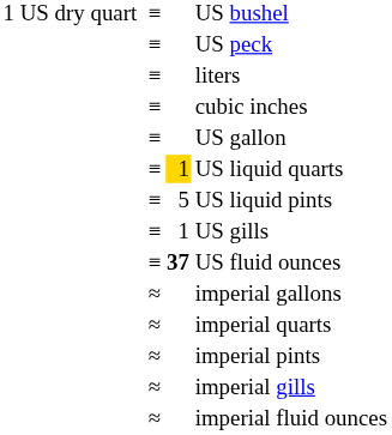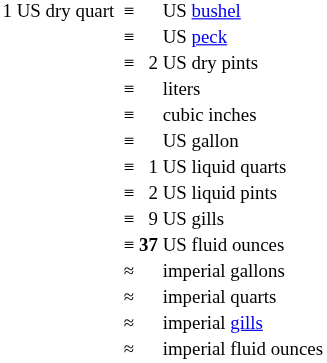+ row: ≡ | 2 | US dry pints
US liquid quarts | column 3: gold background -> no background
US liquid pints | column 3: 5 -> 2
US gills | column 3: 1 -> 9
- row: ≈ | imperial pints
